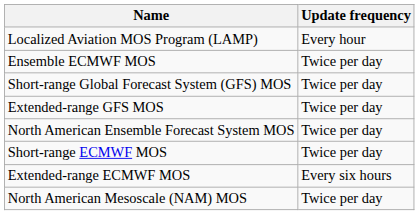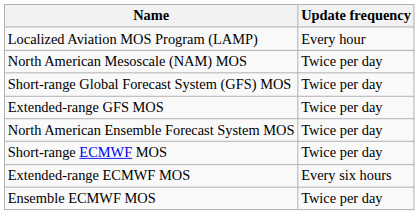rows swapped: North American Mesoscale (NAM) MOS <-> Ensemble ECMWF MOS
